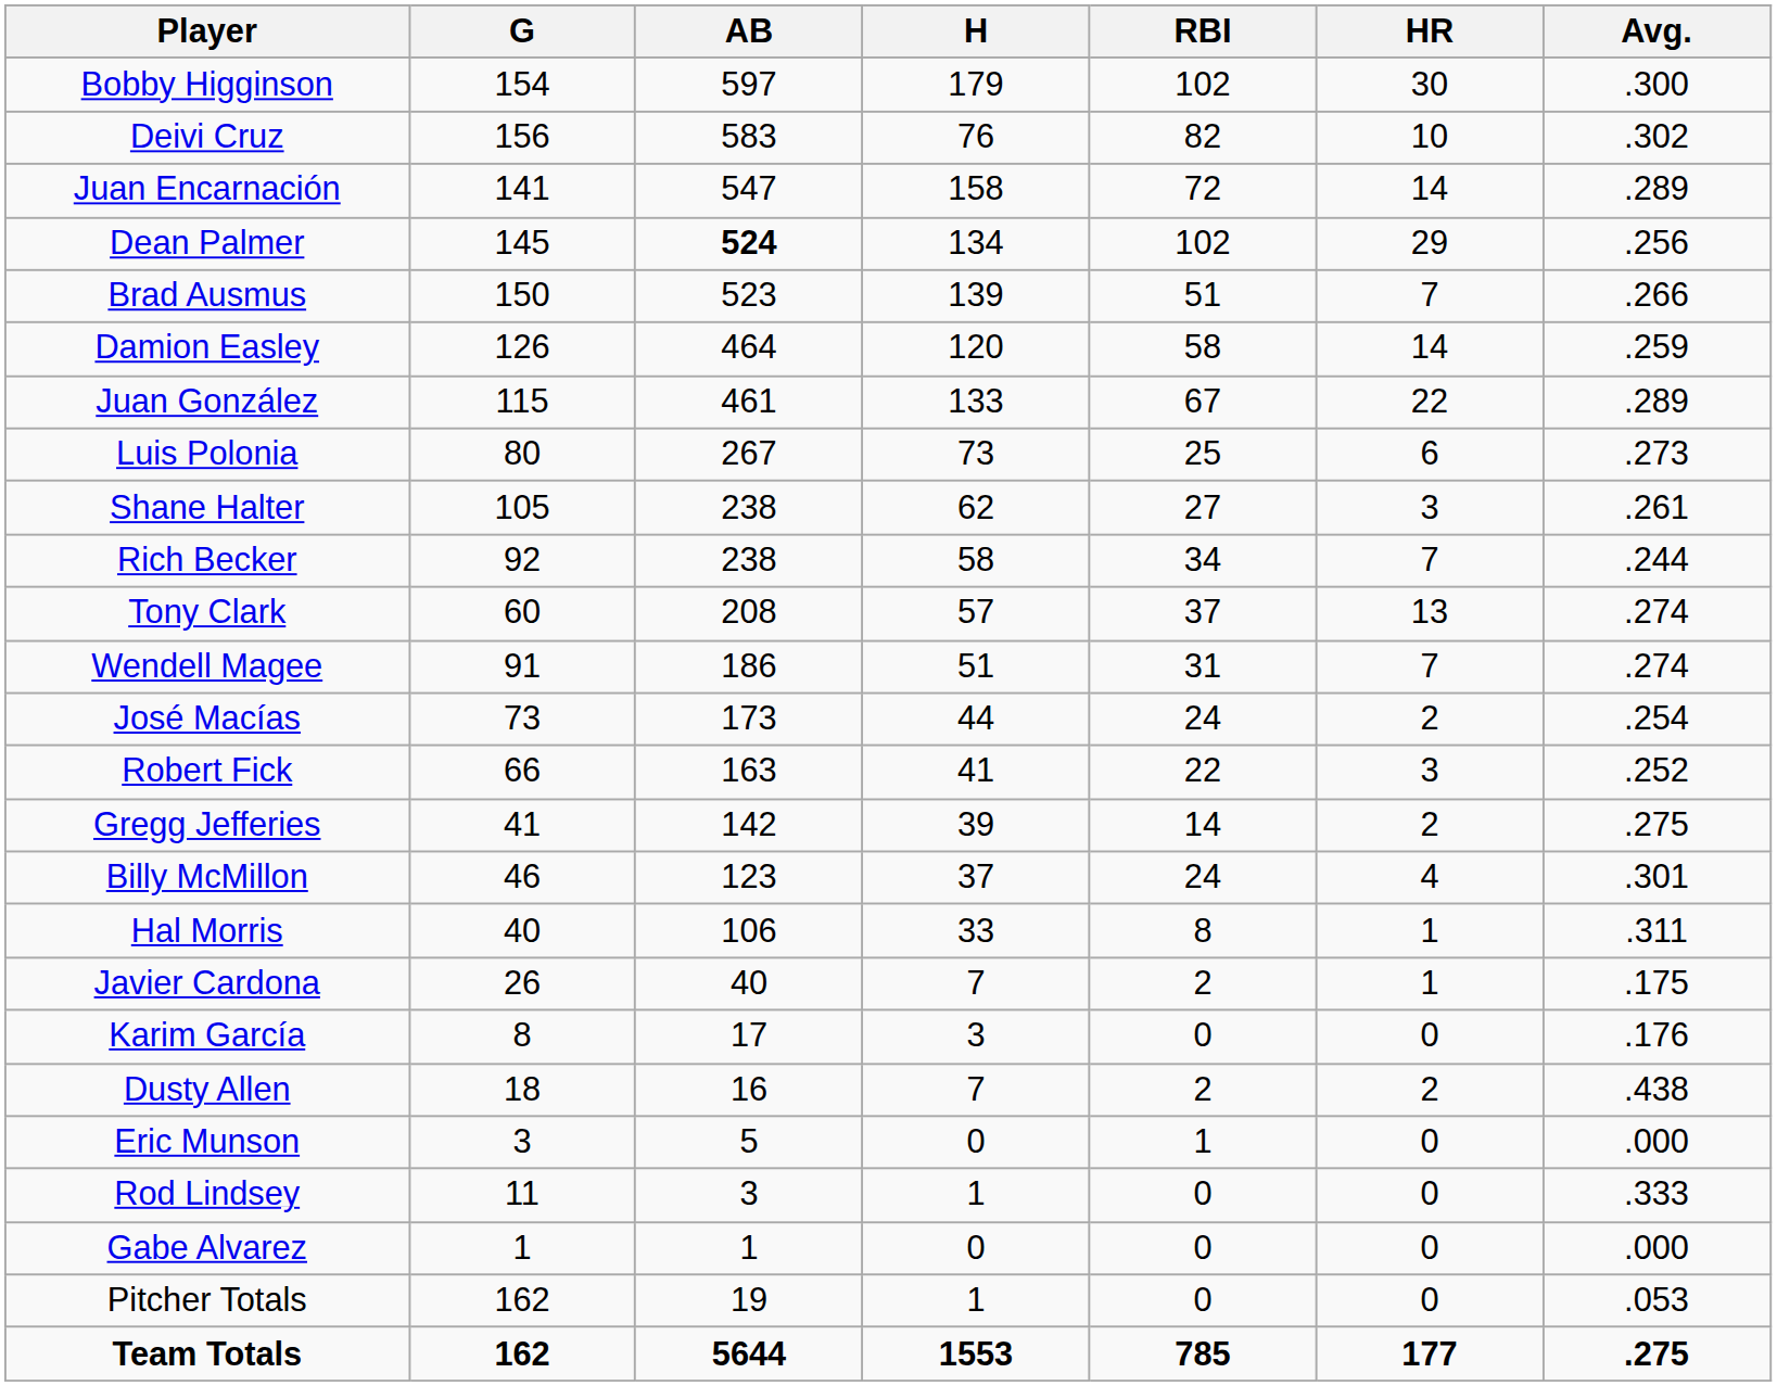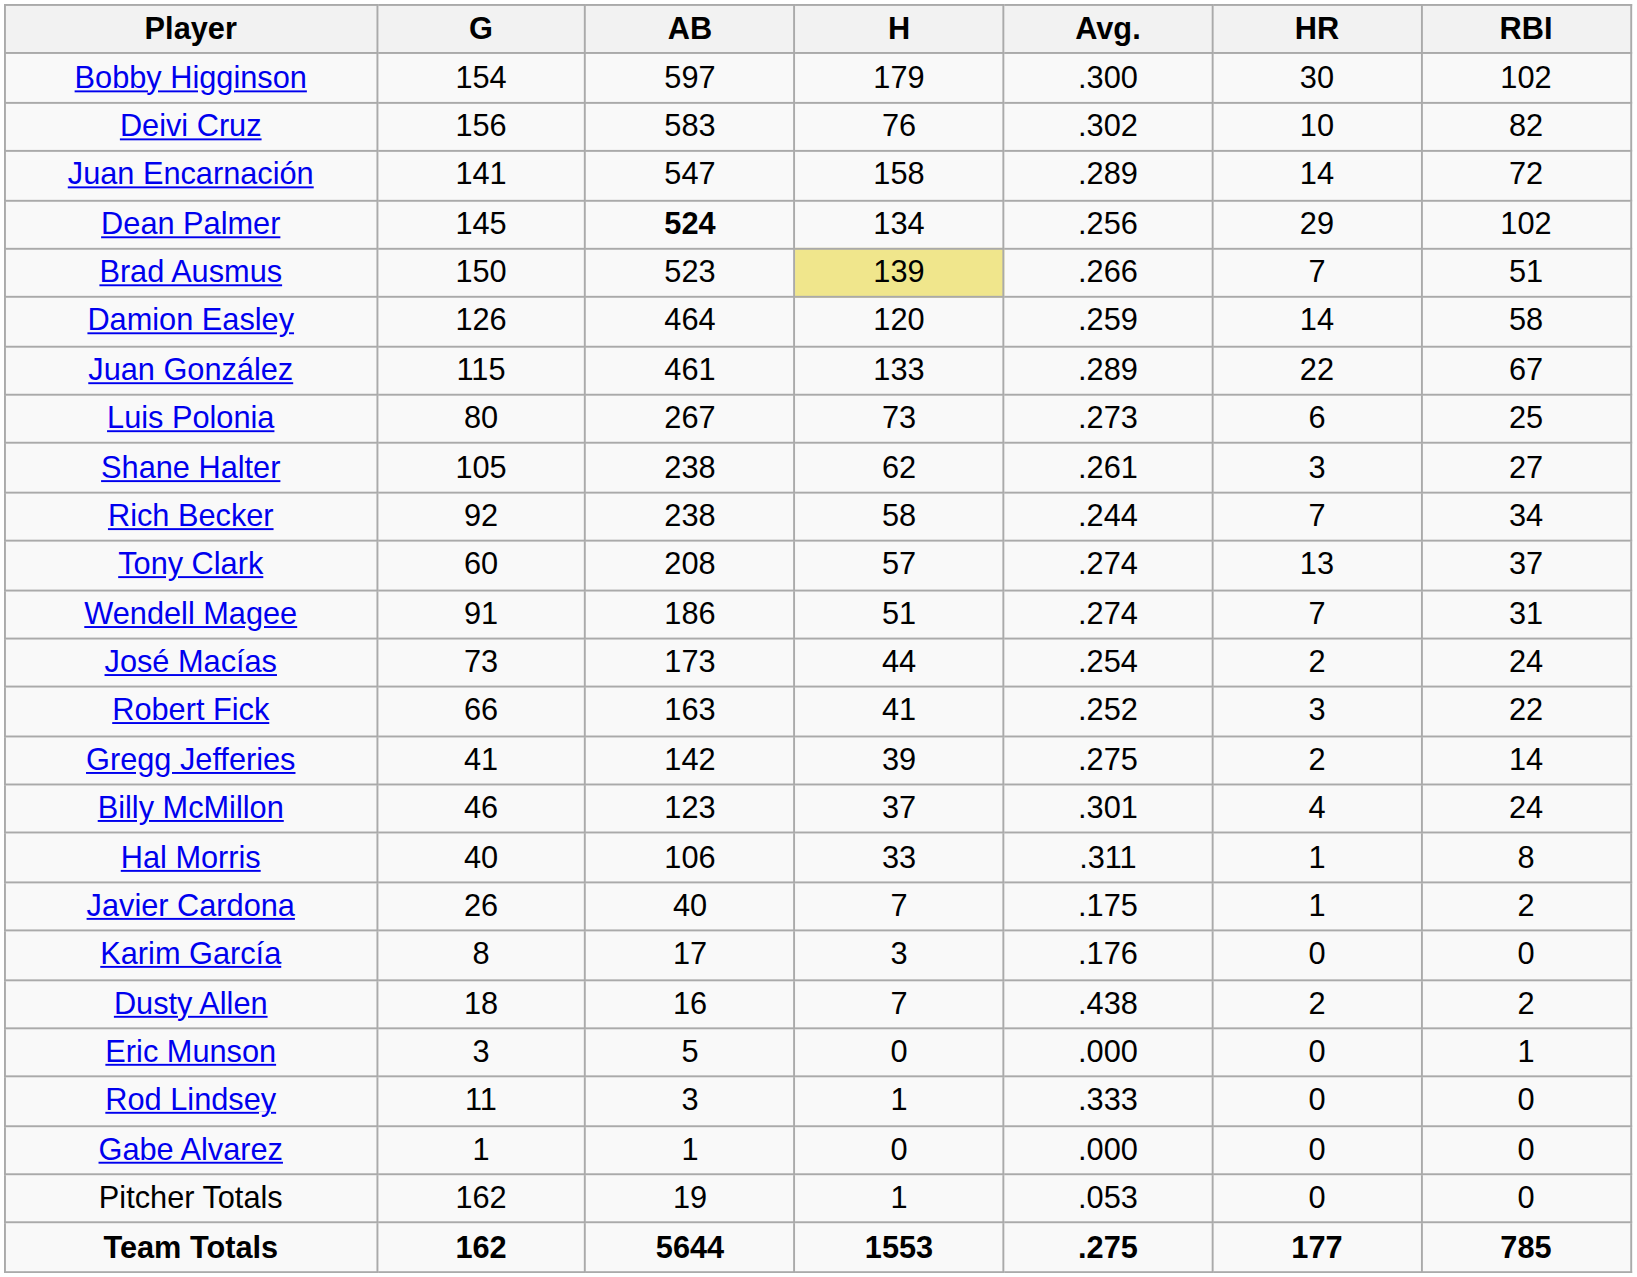columns swapped: Avg. <-> RBI
Brad Ausmus | H: no background -> khaki background
